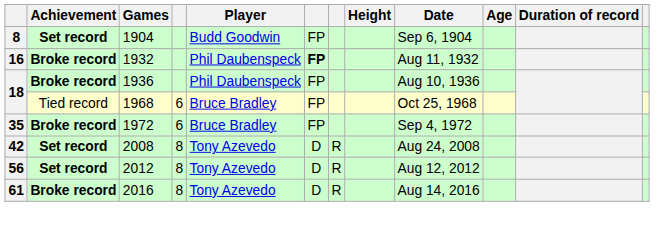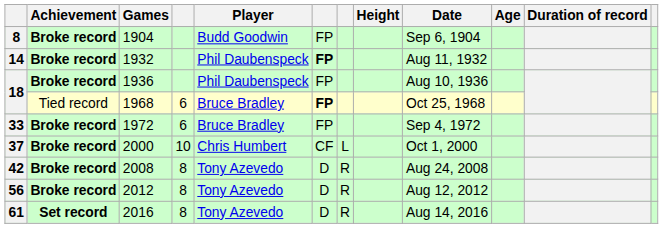1904 | Achievement: Set record -> Broke record
1932 | column 1: 16 -> 14
1968 | column 6: normal -> bold
1972 | column 1: 35 -> 33
+ row: 37 | Broke record | 2000 | 10 | Chris Humbert | CF | L | Oct 1, 2000
2008 | Achievement: Set record -> Broke record
2012 | Achievement: Set record -> Broke record
2016 | Achievement: Broke record -> Set record
